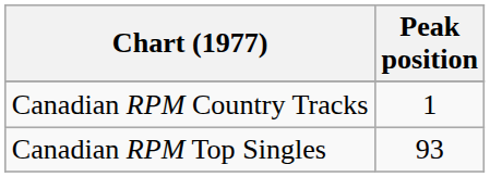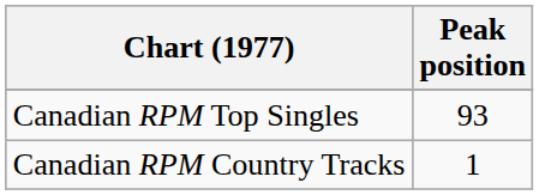rows swapped: Canadian RPM Country Tracks <-> Canadian RPM Top Singles
